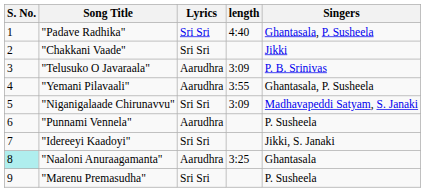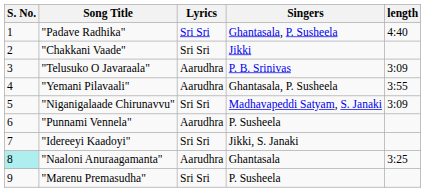columns swapped: Singers <-> length
